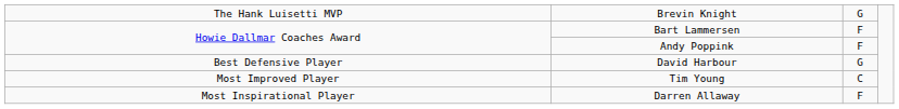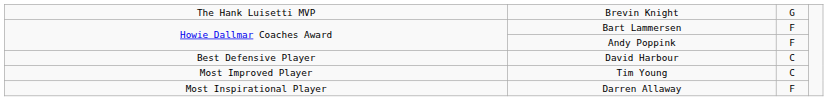David Harbour | column 3: G -> C
